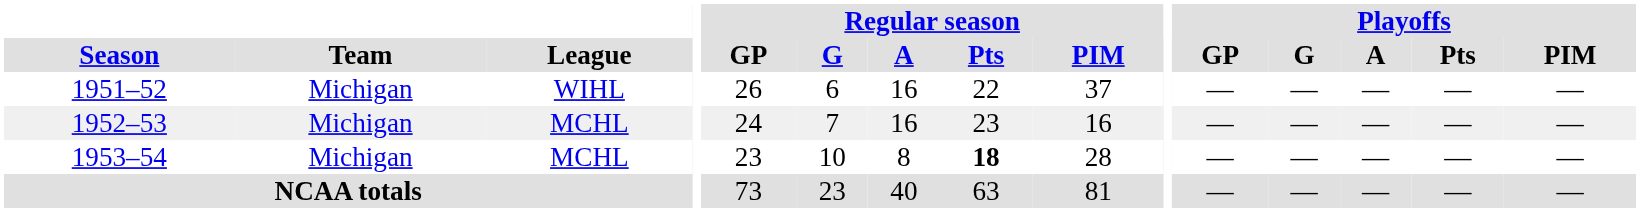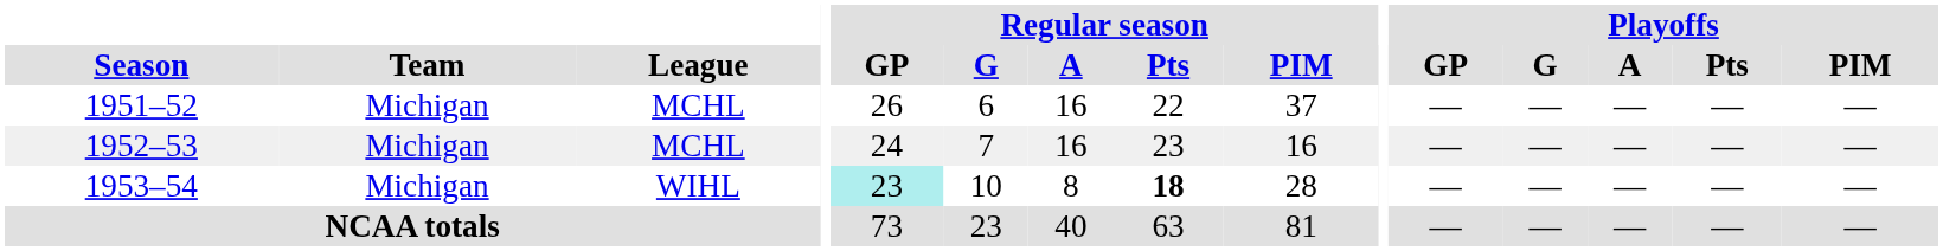1951–52 | League: WIHL -> MCHL
1953–54 | League: MCHL -> WIHL
1953–54 | Regular season / GP: no background -> paleturquoise background
